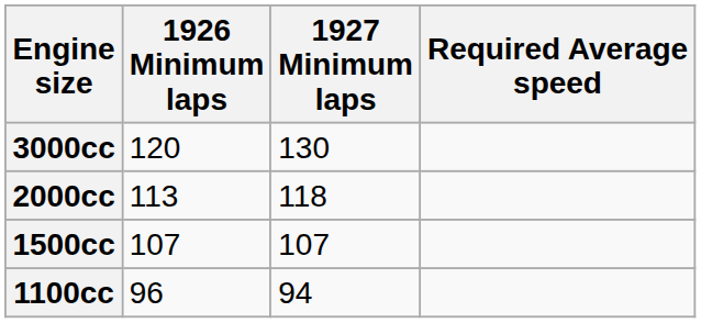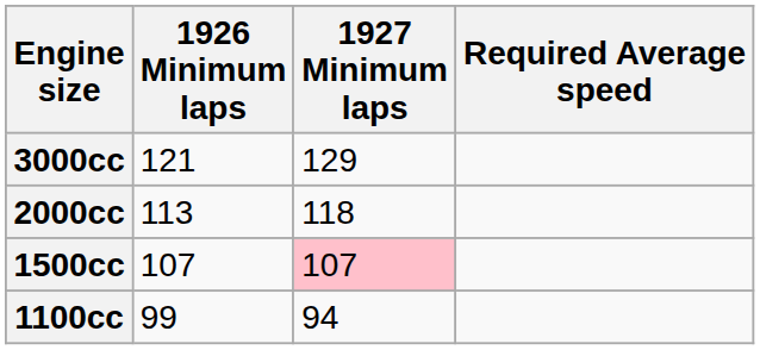3000cc | 1926 Minimum laps: 120 -> 121
3000cc | 1927 Minimum laps: 130 -> 129
1500cc | 1927 Minimum laps: no background -> pink background
1100cc | 1926 Minimum laps: 96 -> 99
